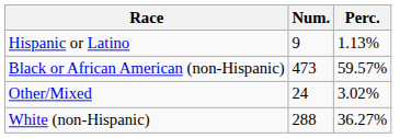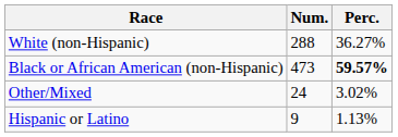rows swapped: White (non-Hispanic) <-> Hispanic or Latino
Black or African American (non-Hispanic) | Perc.: normal -> bold
